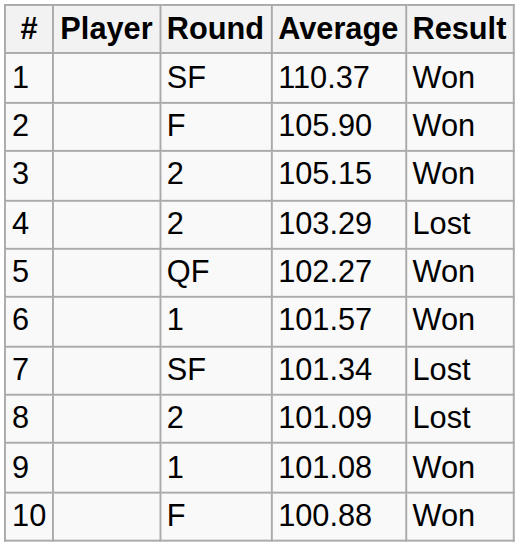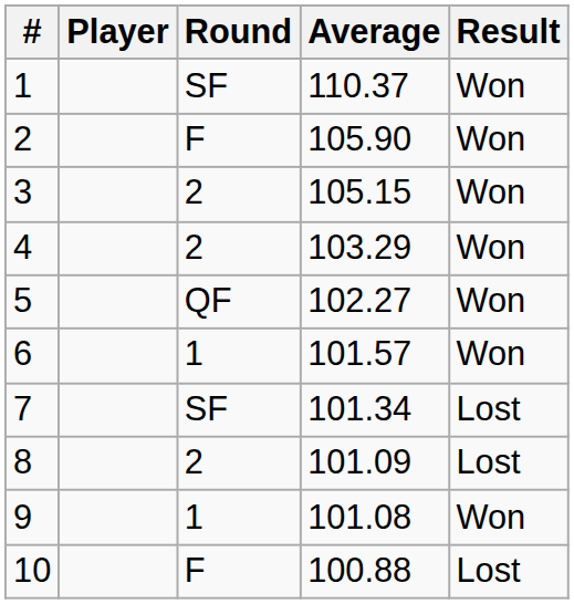4 | Result: Lost -> Won
10 | Result: Won -> Lost
